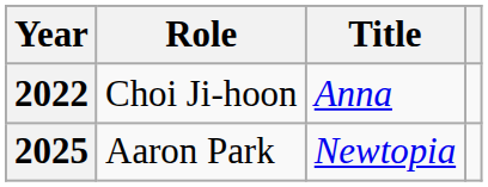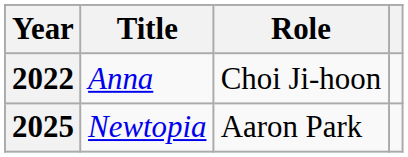columns swapped: Title <-> Role
